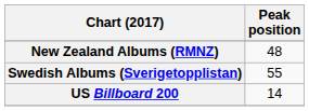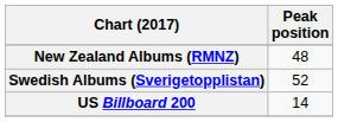Swedish Albums (Sverigetopplistan) | Peak position: 55 -> 52
